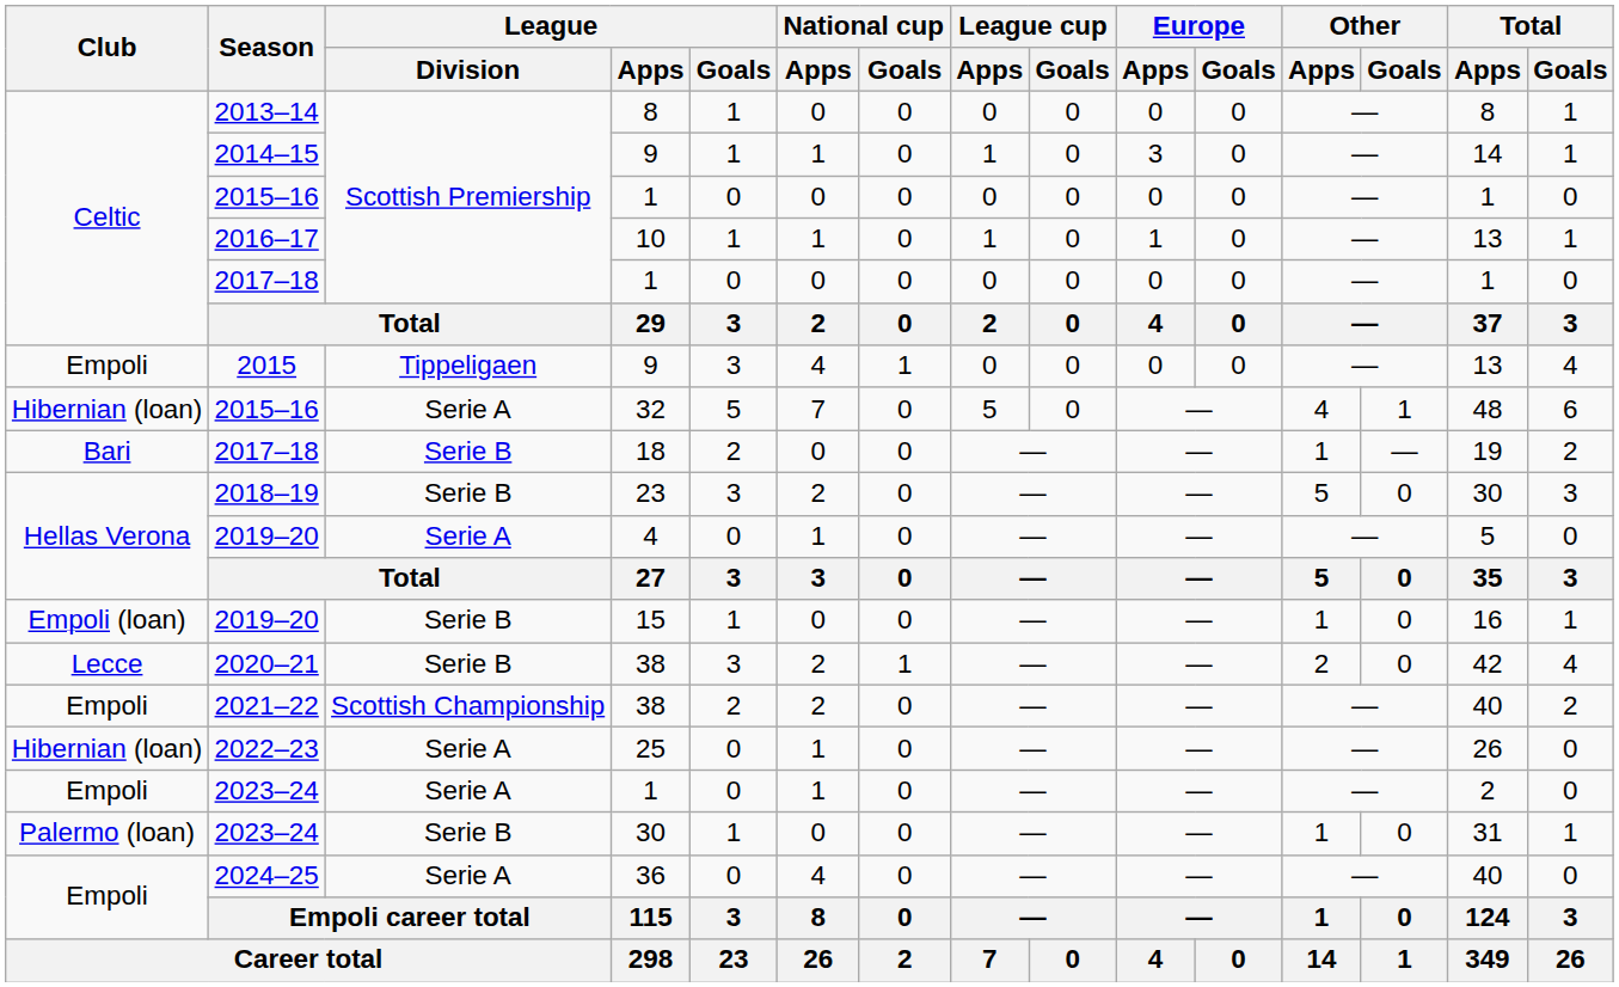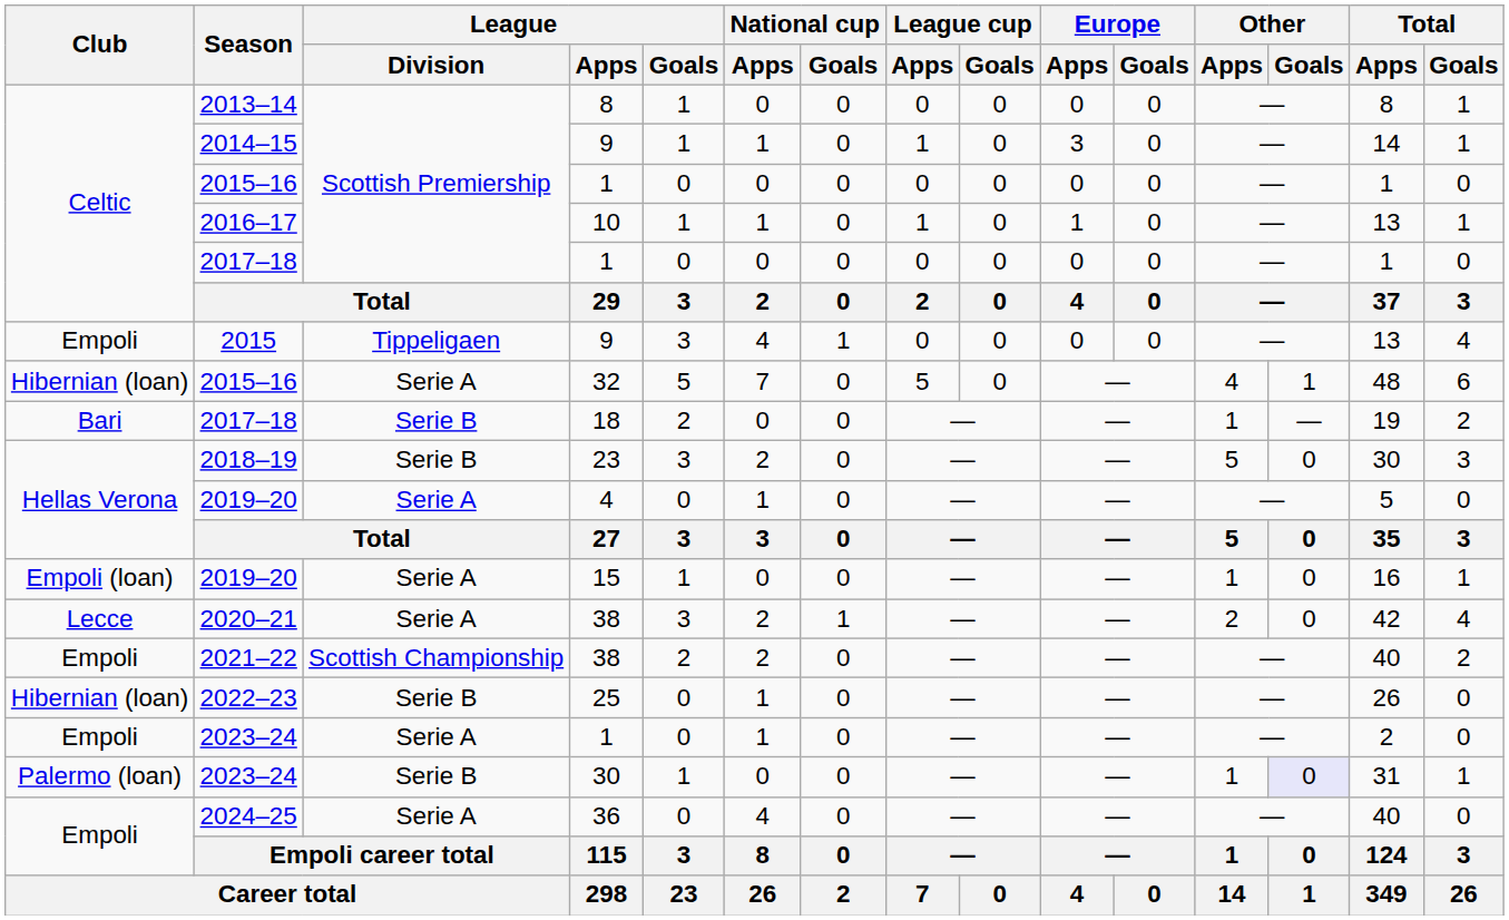2019–20 / 15 | League / Division: Serie B -> Serie A
2020–21 | League / Division: Serie B -> Serie A
2022–23 | League / Division: Serie A -> Serie B
2023–24 / 30 | Other / Goals: no background -> lavender background
